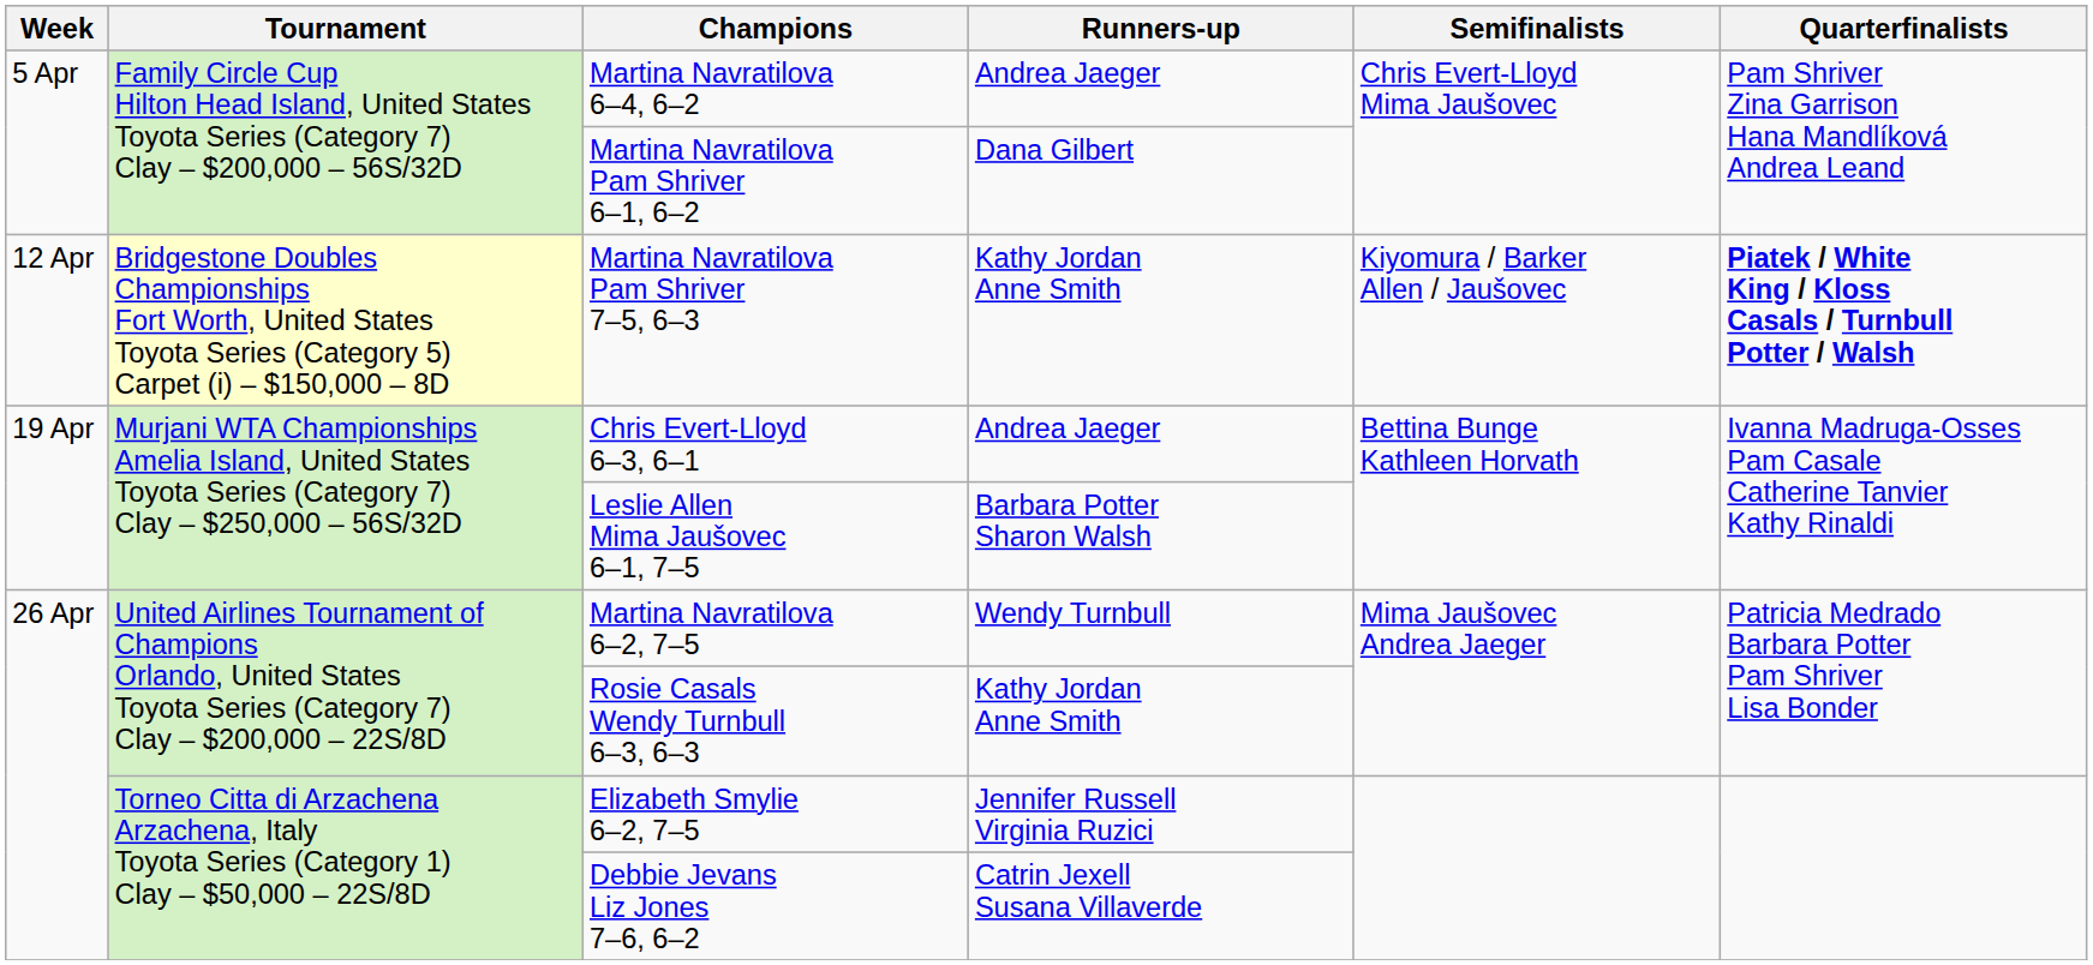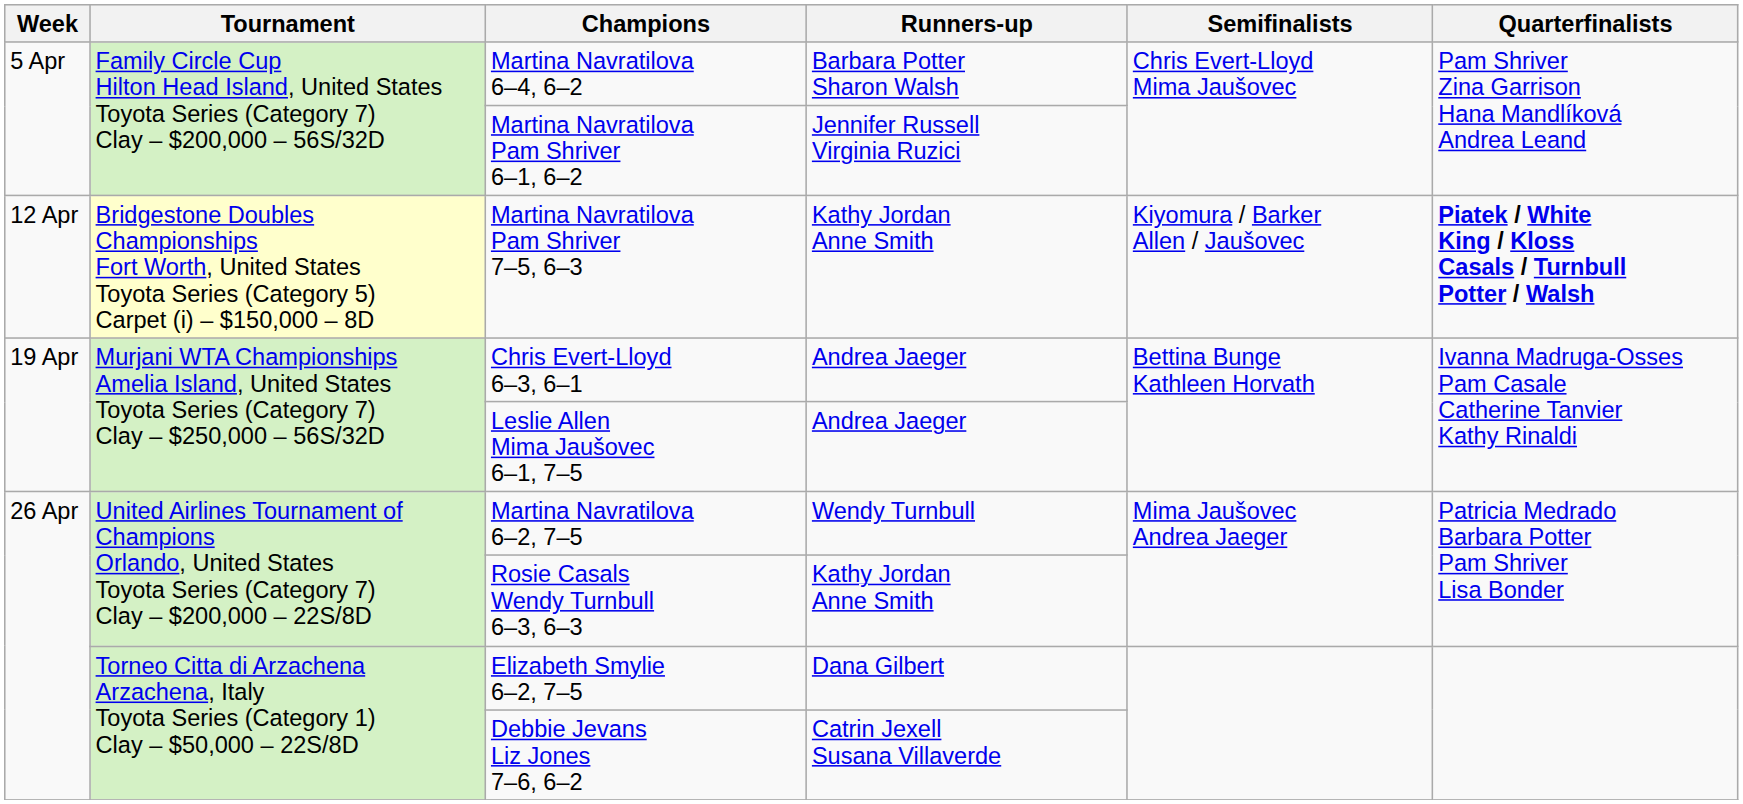Martina Navratilova 6–4, 6–2 | Runners-up: Andrea Jaeger -> Barbara Potter Sharon Walsh
Martina Navratilova Pam Shriver 6–1, 6–2 | Runners-up: Dana Gilbert -> Jennifer Russell Virginia Ruzici
Leslie Allen Mima Jaušovec 6–1, 7–5 | Runners-up: Barbara Potter Sharon Walsh -> Andrea Jaeger
Elizabeth Smylie 6–2, 7–5 | Runners-up: Jennifer Russell Virginia Ruzici -> Dana Gilbert
